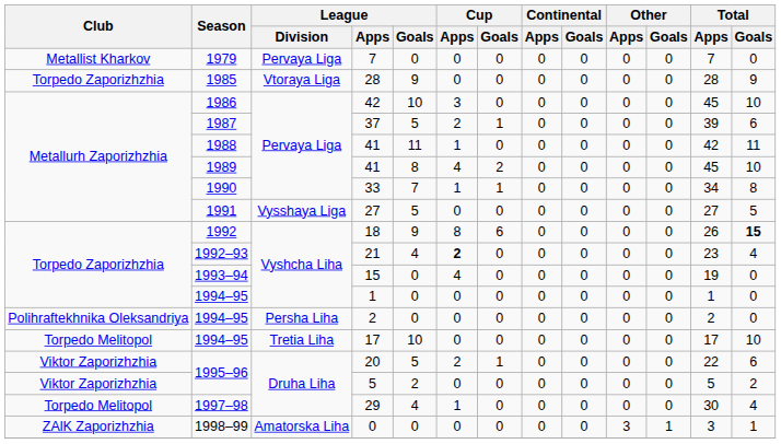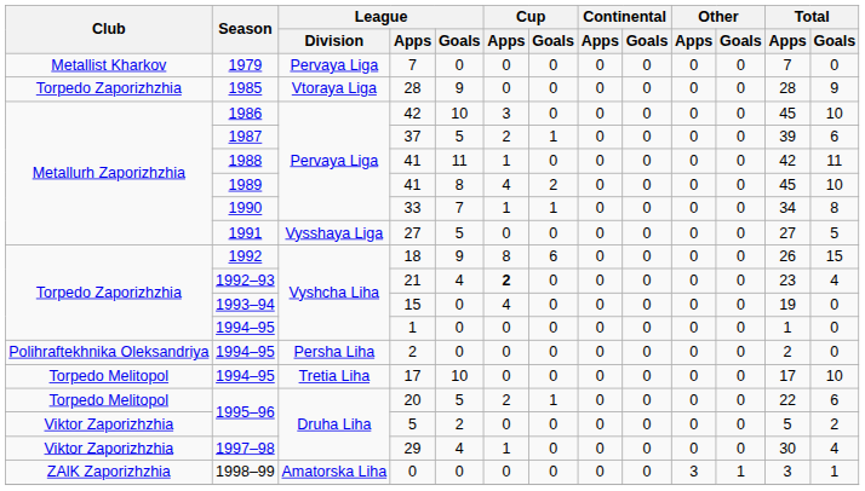18 | Total / Goals: bold -> normal
20 | Club: Viktor Zaporizhzhia -> Torpedo Melitopol
29 | Club: Torpedo Melitopol -> Viktor Zaporizhzhia
